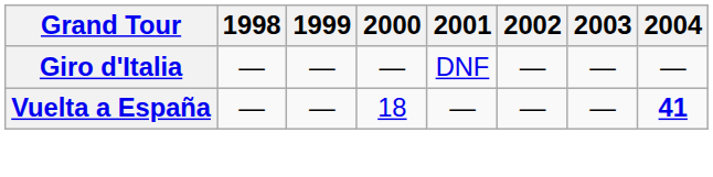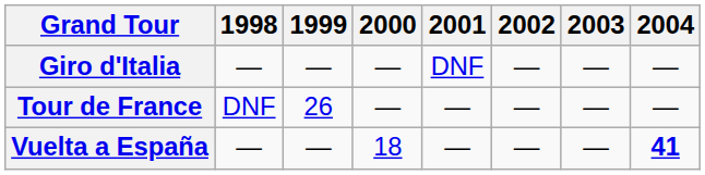+ row: Tour de France | DNF | 26 | — | — | — | — | —
